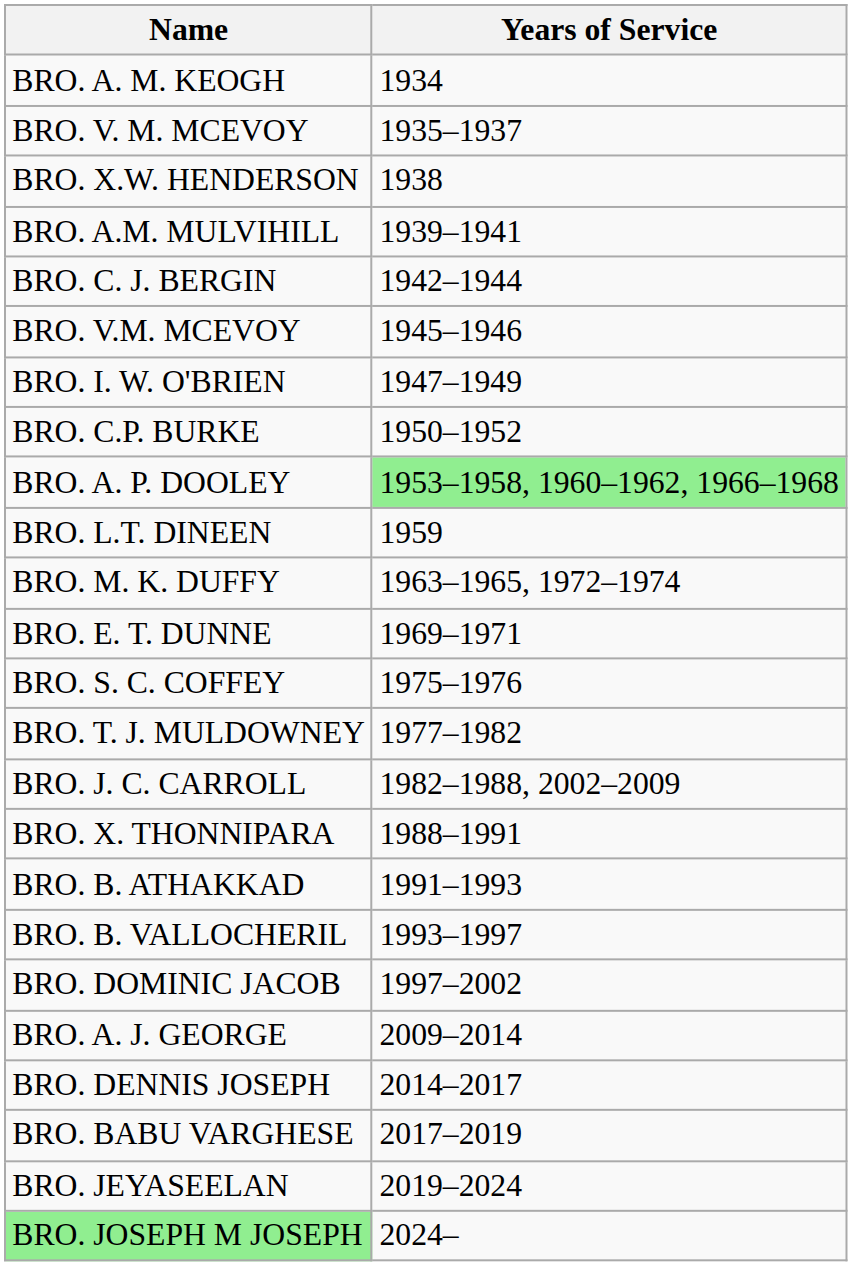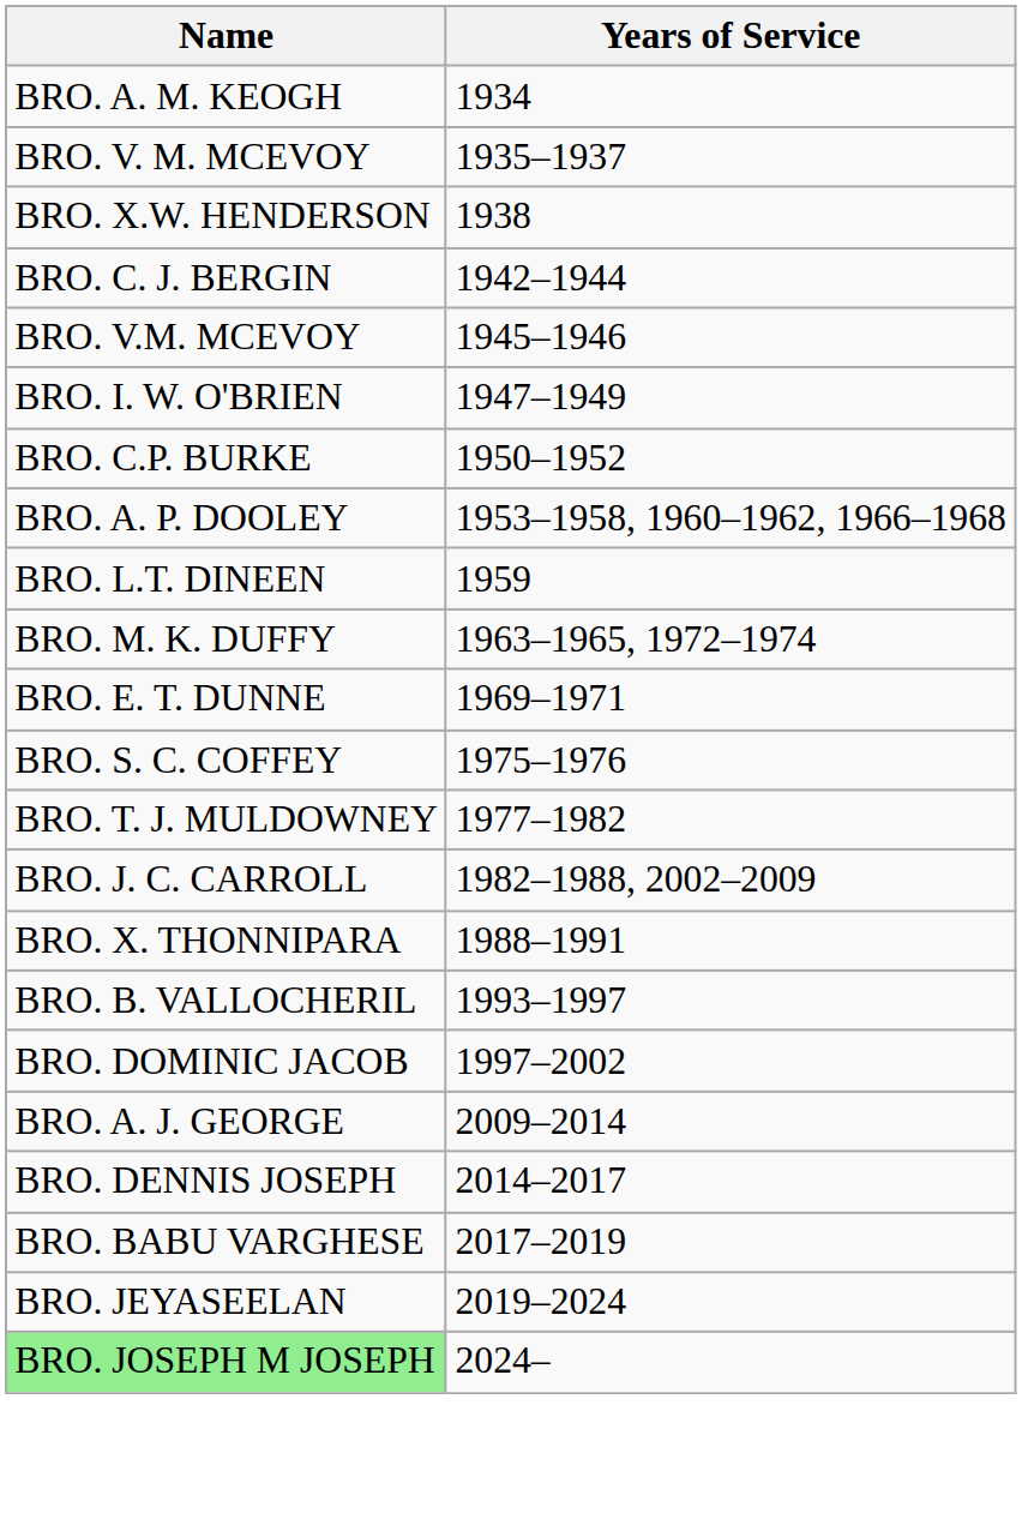- row: BRO. A.M. MULVIHILL | 1939–1941
BRO. A. P. DOOLEY | Years of Service: lightgreen background -> no background
- row: BRO. B. ATHAKKAD | 1991–1993
